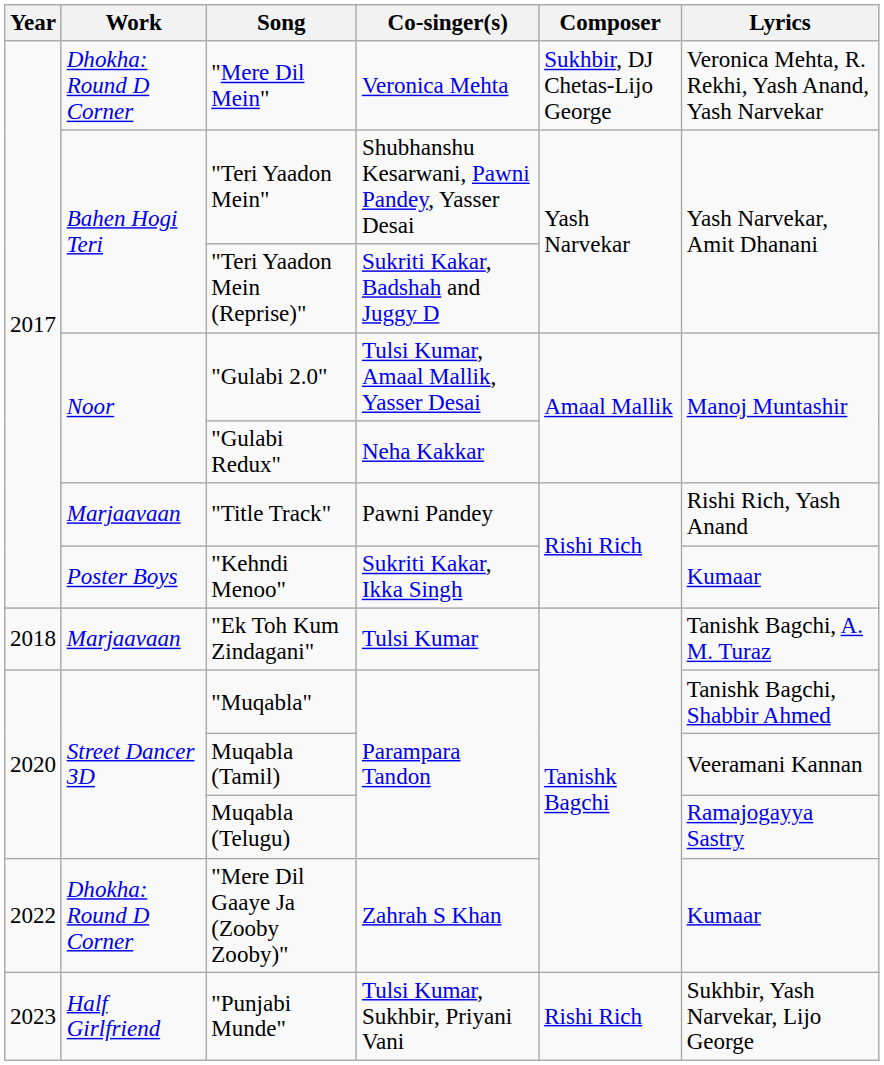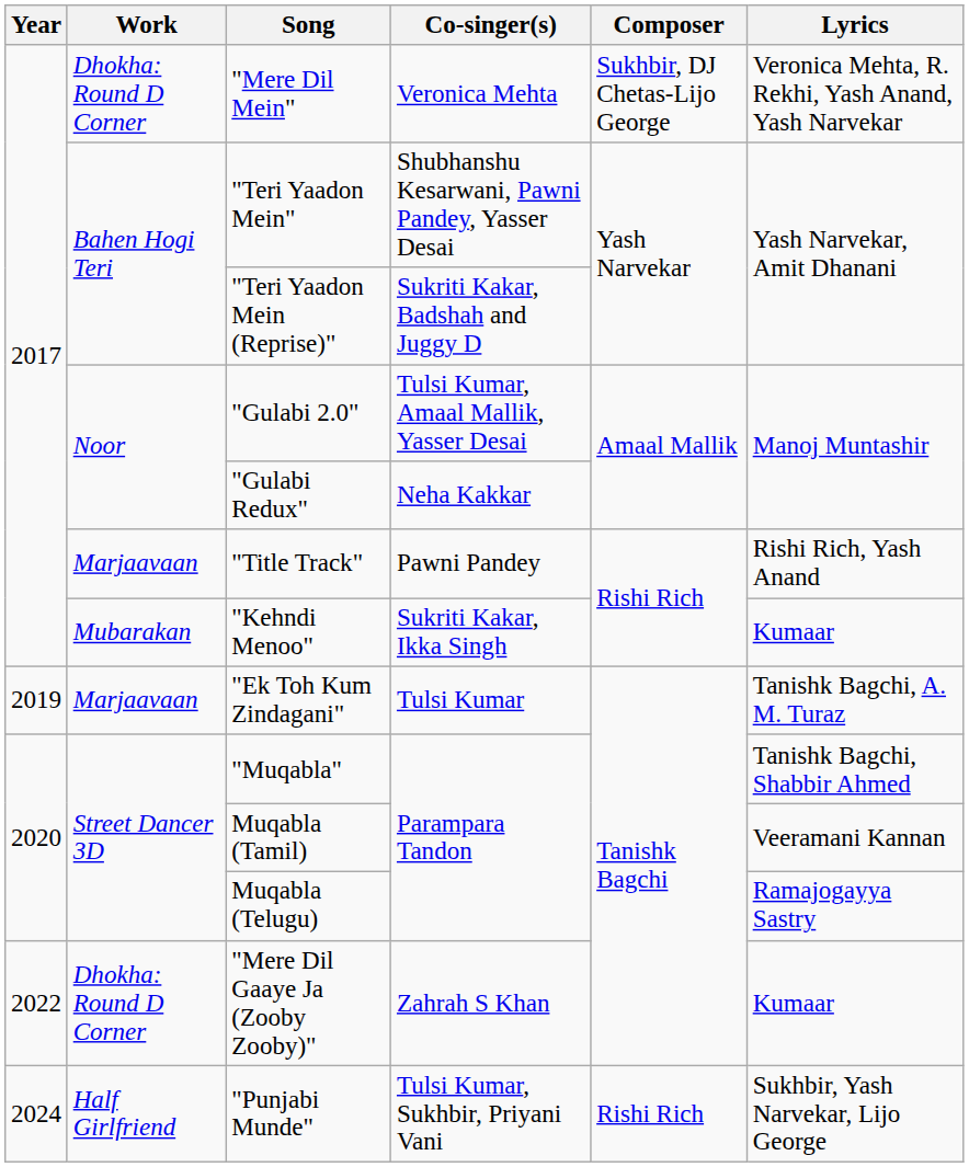"Kehndi Menoo" | Work: Poster Boys -> Mubarakan
"Ek Toh Kum Zindagani" | Year: 2018 -> 2019
"Punjabi Munde" | Year: 2023 -> 2024
